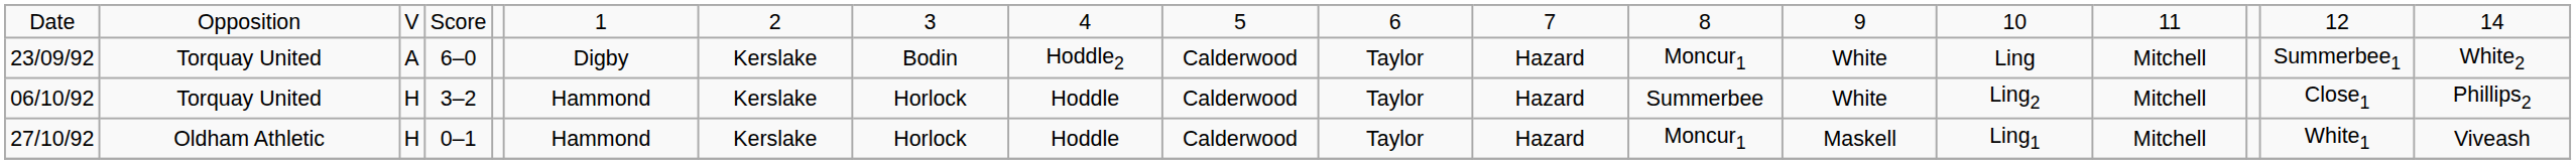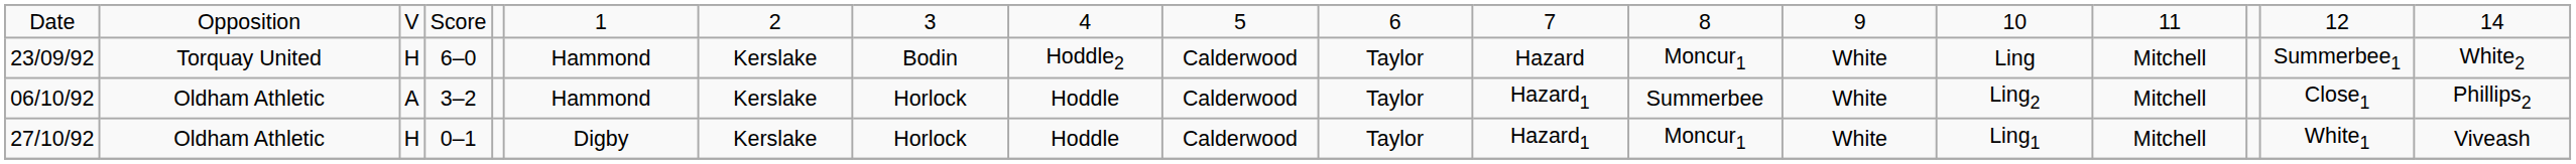23/09/92 | column 3: A -> H
23/09/92 | column 6: Digby -> Hammond
06/10/92 | column 2: Torquay United -> Oldham Athletic
06/10/92 | column 3: H -> A
06/10/92 | column 12: Hazard -> Hazard1
27/10/92 | column 6: Hammond -> Digby
27/10/92 | column 12: Hazard -> Hazard1
27/10/92 | column 14: Maskell -> White
